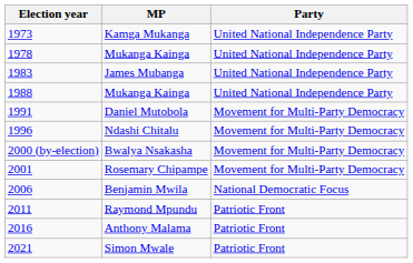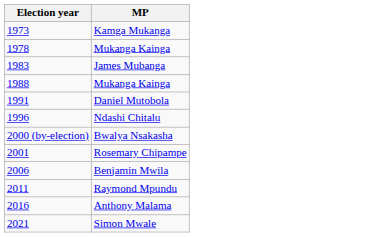- column: Party | United National Independence Party | United National Independence Party | United National Independence Party | United National Independence Party | Movement for Multi-Party Democracy | Movement for Multi-Party Democracy | Movement for Multi-Party Democracy | Movement for Multi-Party Democracy | National Democratic Focus | Patriotic Front | Patriotic Front | Patriotic Front
